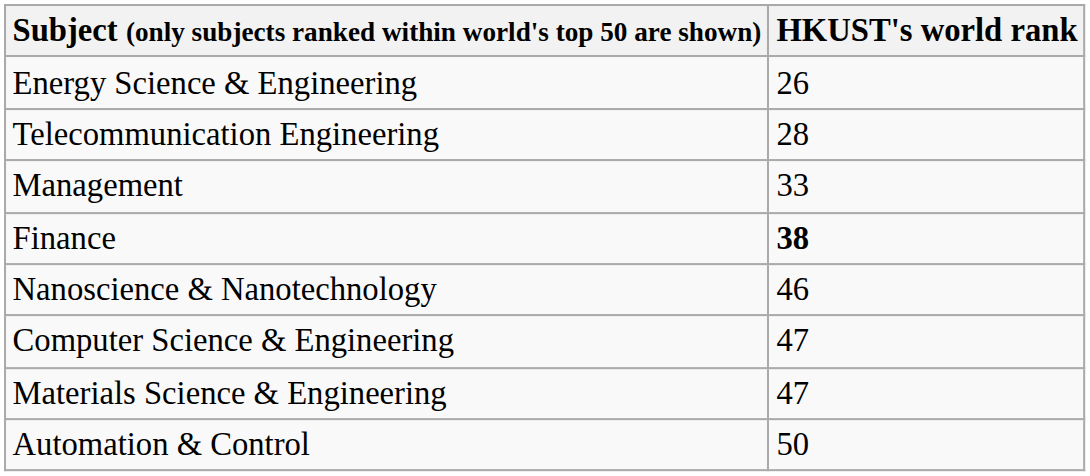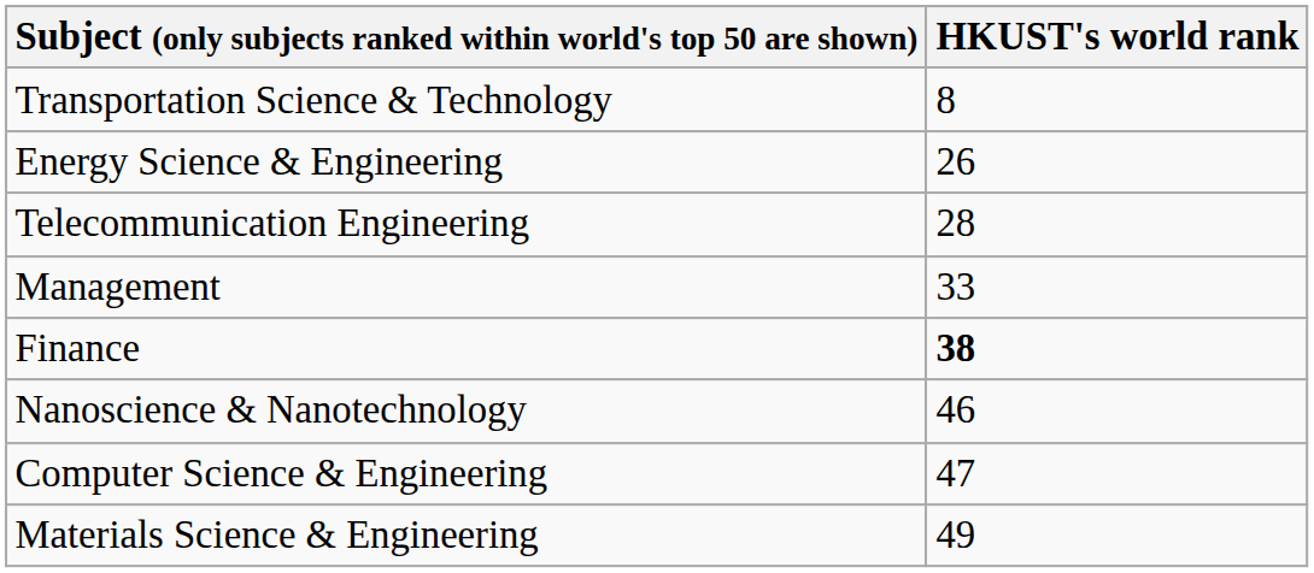+ row: Transportation Science & Technology | 8
Materials Science & Engineering | HKUST's world rank: 47 -> 49
- row: Automation & Control | 50
